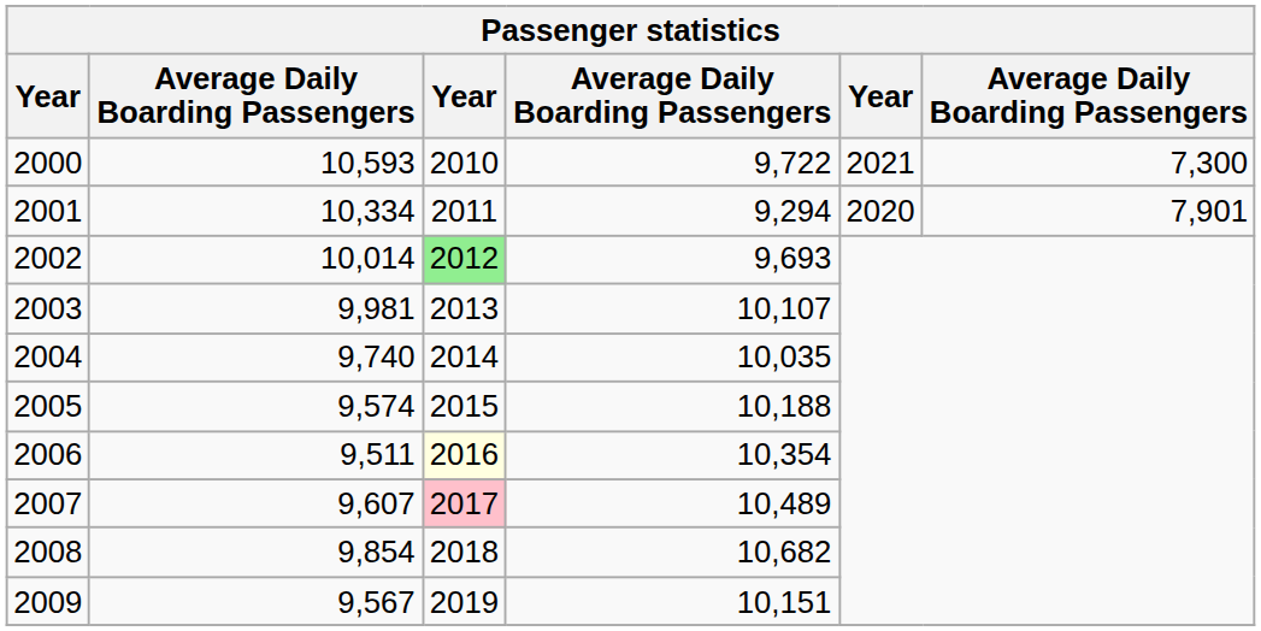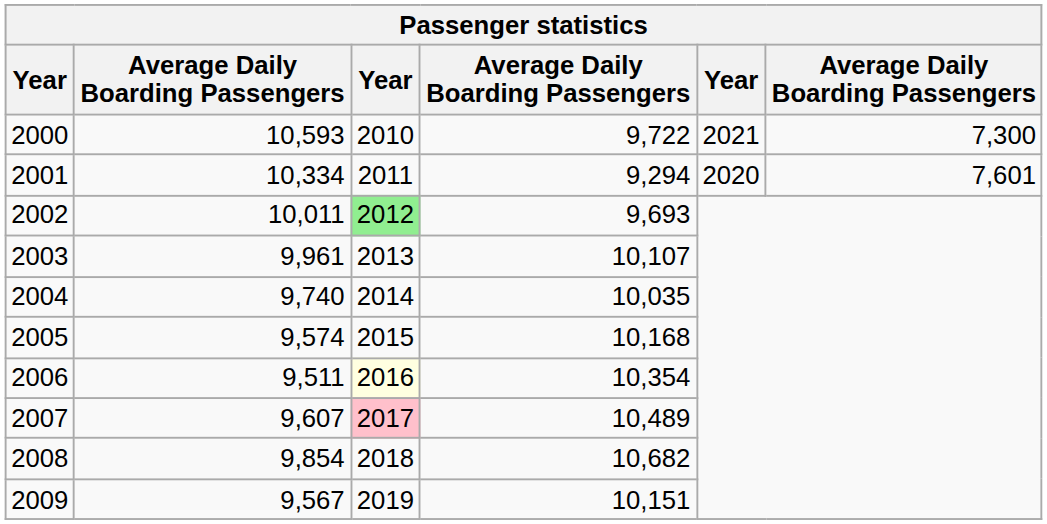2001 | column 6: 7,901 -> 7,601
2002 | column 2: 10,014 -> 10,011
2003 | column 2: 9,981 -> 9,961
2005 | column 4: 10,188 -> 10,168
